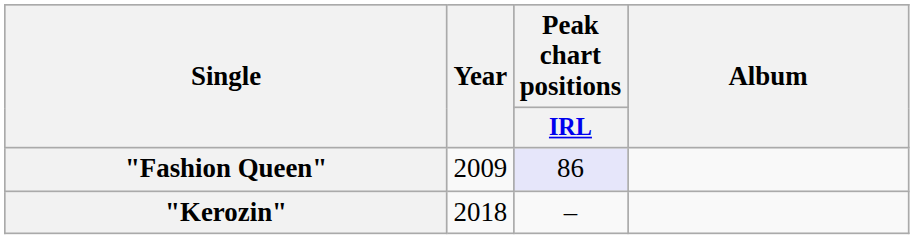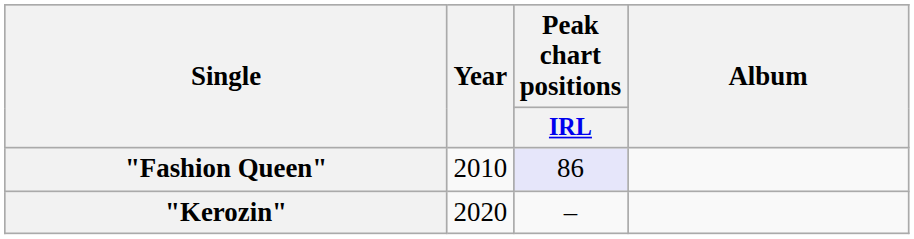"Fashion Queen" | Year: 2009 -> 2010
"Kerozin" | Year: 2018 -> 2020
